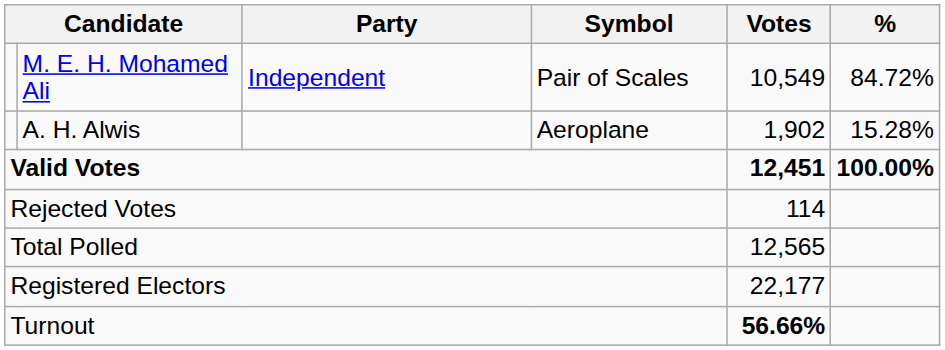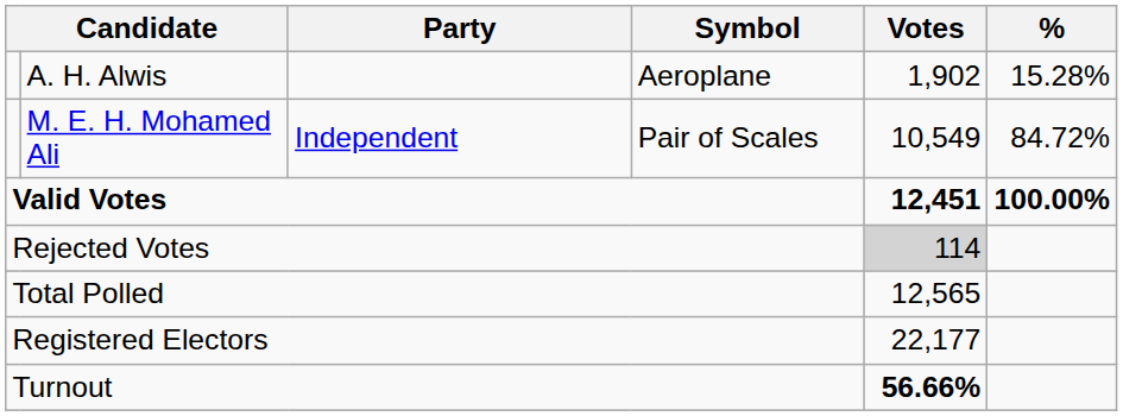rows swapped: M. E. H. Mohamed Ali <-> A. H. Alwis
Rejected Votes | Votes: no background -> lightgrey background
